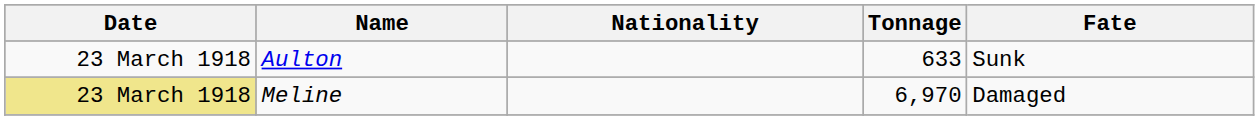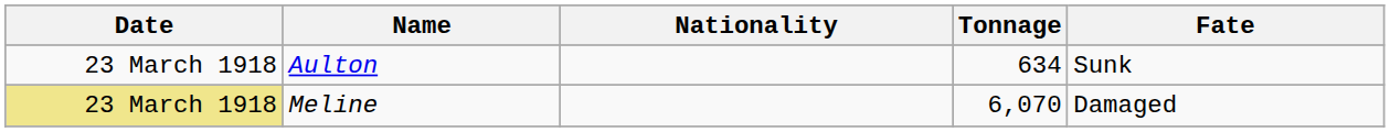Aulton | Tonnage: 633 -> 634
Meline | Tonnage: 6,970 -> 6,070
